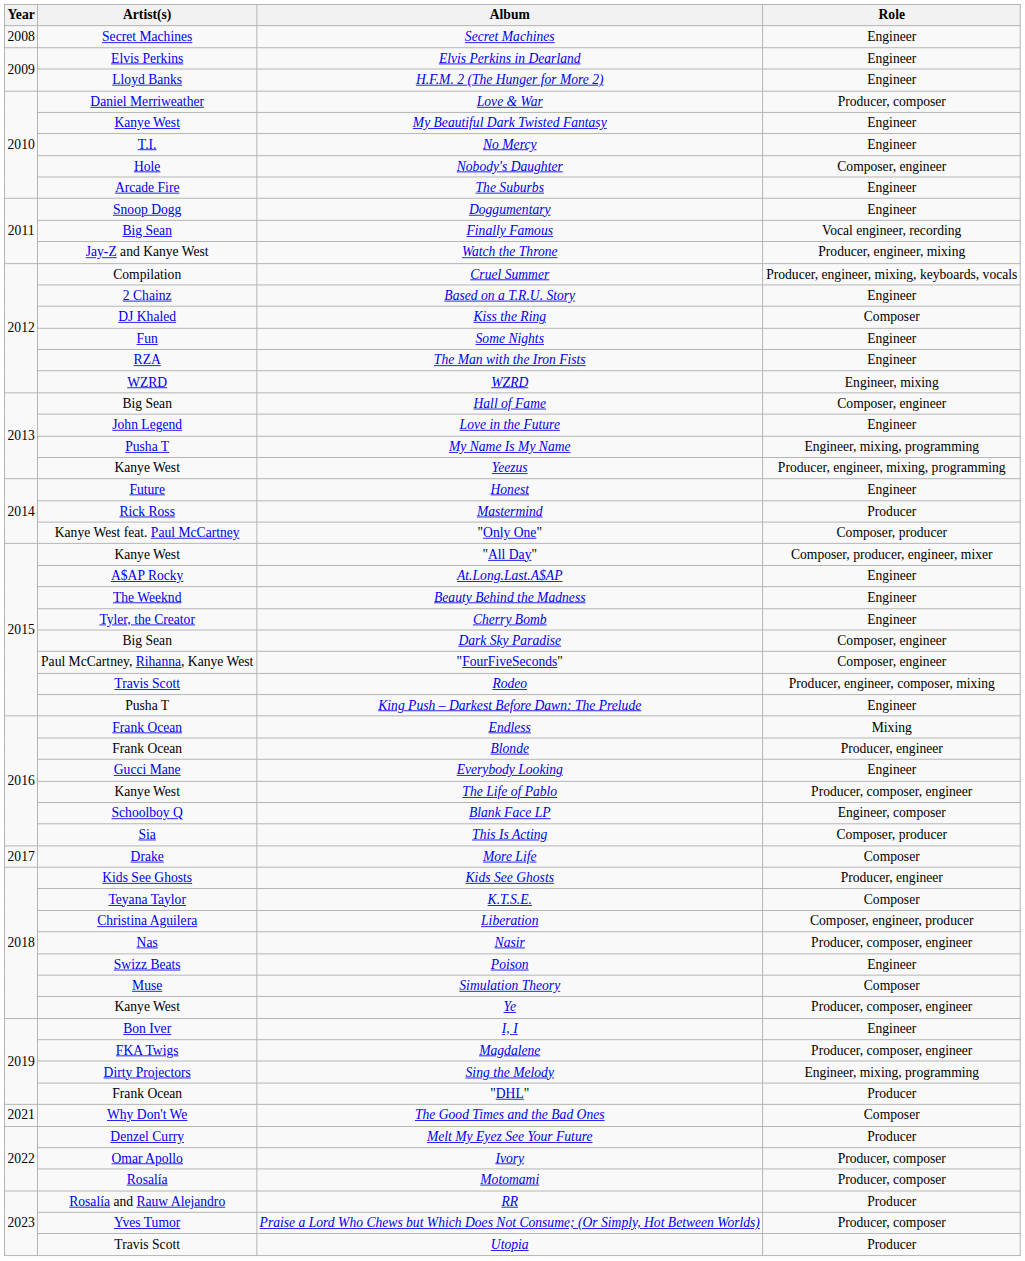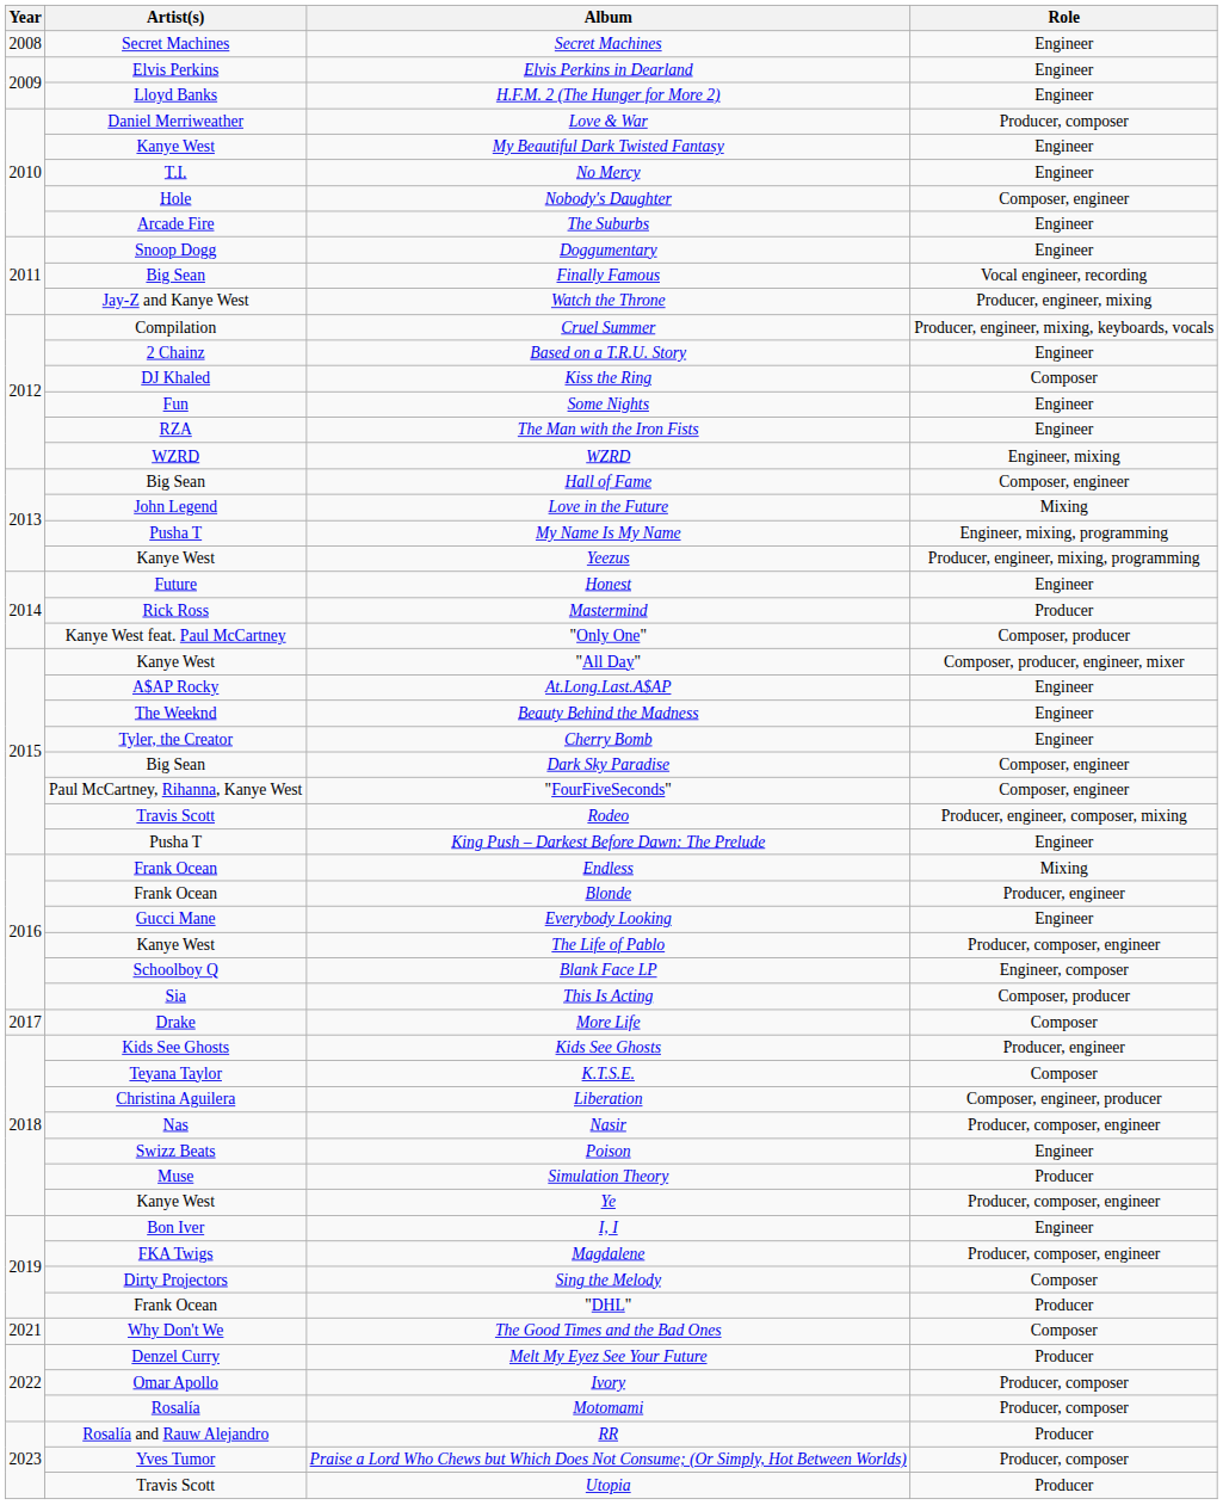Love in the Future | Role: Engineer -> Mixing
Simulation Theory | Role: Composer -> Producer
Sing the Melody | Role: Engineer, mixing, programming -> Composer
